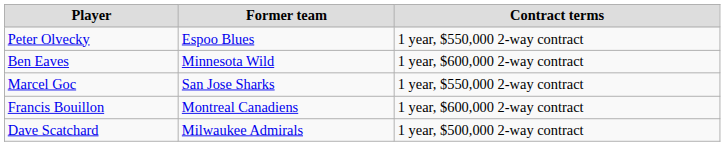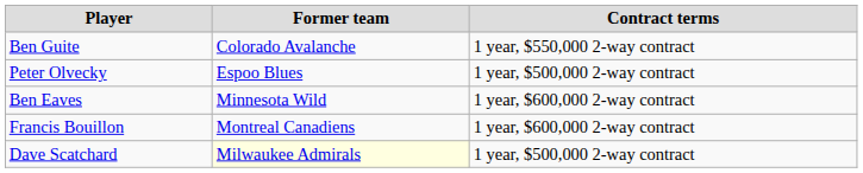+ row: Ben Guite | Colorado Avalanche | 1 year, $550,000 2-way contract
Peter Olvecky | Contract terms: 1 year, $550,000 2-way contract -> 1 year, $500,000 2-way contract
- row: Marcel Goc | San Jose Sharks | 1 year, $550,000 2-way contract
Dave Scatchard | Former team: no background -> lightyellow background
